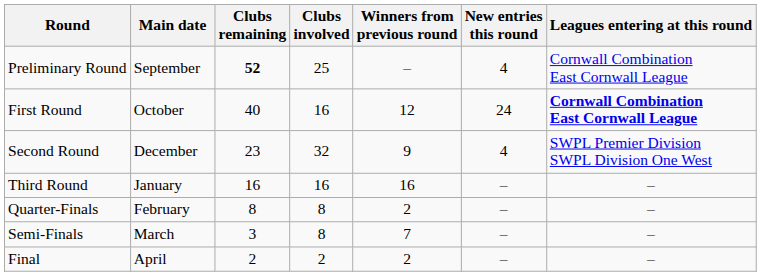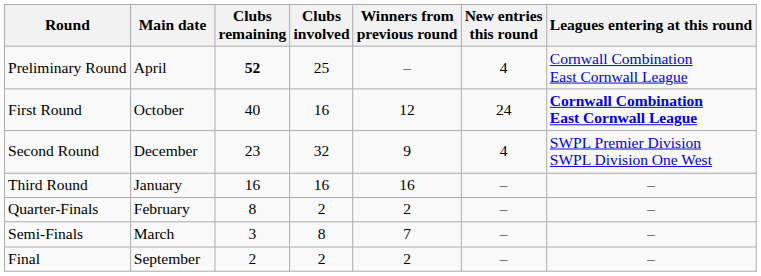Preliminary Round | Main date: September -> April
Quarter-Finals | Clubs involved: 8 -> 2
Final | Main date: April -> September
